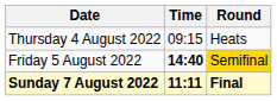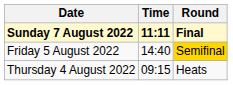rows swapped: Thursday 4 August 2022 <-> Sunday 7 August 2022
Friday 5 August 2022 | Time: bold -> normal
